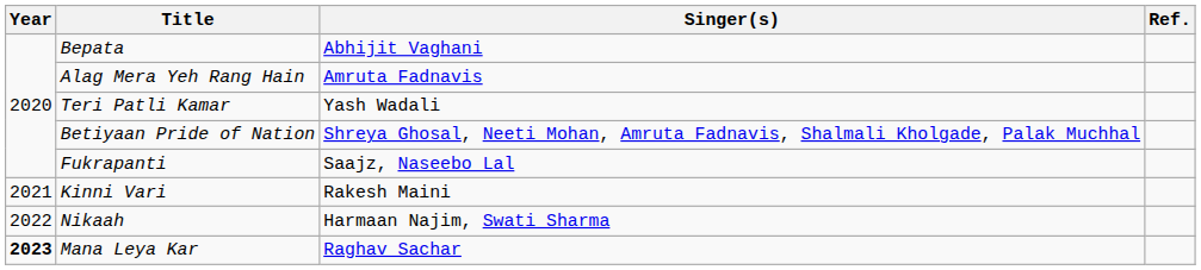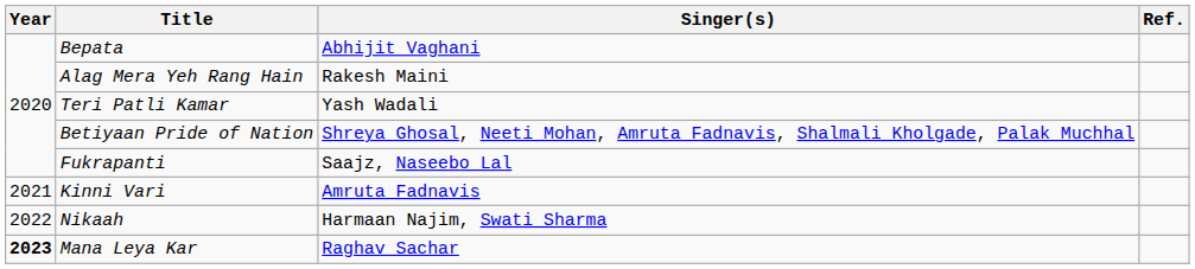Alag Mera Yeh Rang Hain | Singer(s): Amruta Fadnavis -> Rakesh Maini
Kinni Vari | Singer(s): Rakesh Maini -> Amruta Fadnavis
